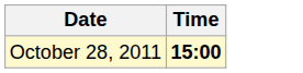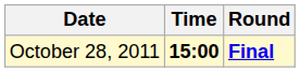+ column: Round | Final
